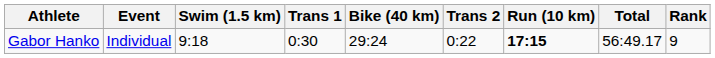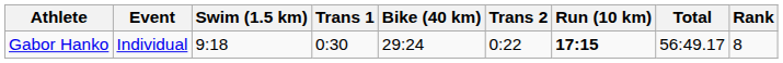Gabor Hanko | Rank: 9 -> 8
